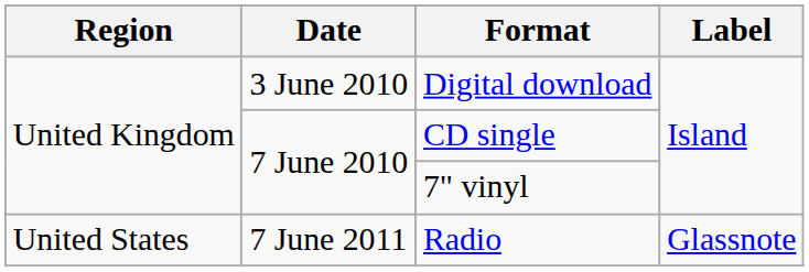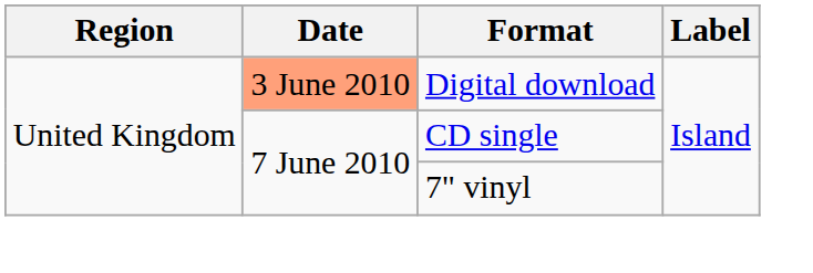Digital download | Date: no background -> lightsalmon background
- row: United States | 7 June 2011 | Radio | Glassnote
